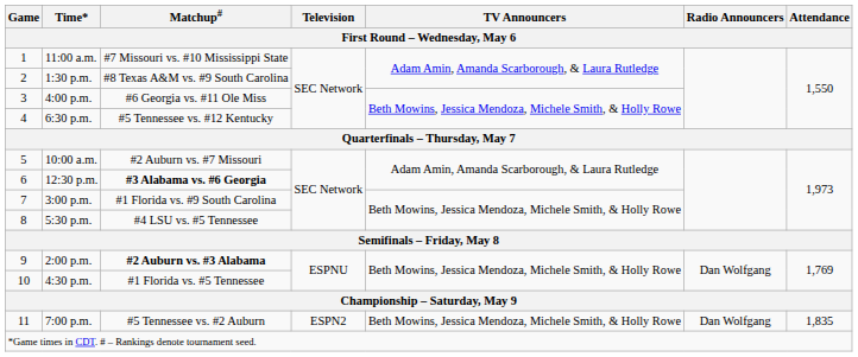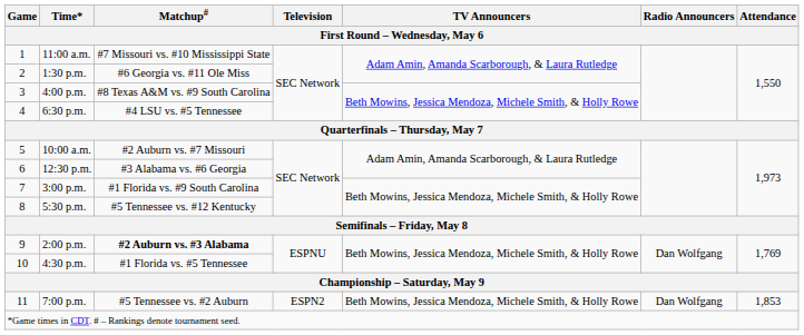1:30 p.m. | Matchup#: #8 Texas A&M vs. #9 South Carolina -> #6 Georgia vs. #11 Ole Miss
4:00 p.m. | Matchup#: #6 Georgia vs. #11 Ole Miss -> #8 Texas A&M vs. #9 South Carolina
6:30 p.m. | Matchup#: #5 Tennessee vs. #12 Kentucky -> #4 LSU vs. #5 Tennessee
12:30 p.m. | Matchup#: bold -> normal
5:30 p.m. | Matchup#: #4 LSU vs. #5 Tennessee -> #5 Tennessee vs. #12 Kentucky
7:00 p.m. | Attendance: 1,835 -> 1,853
